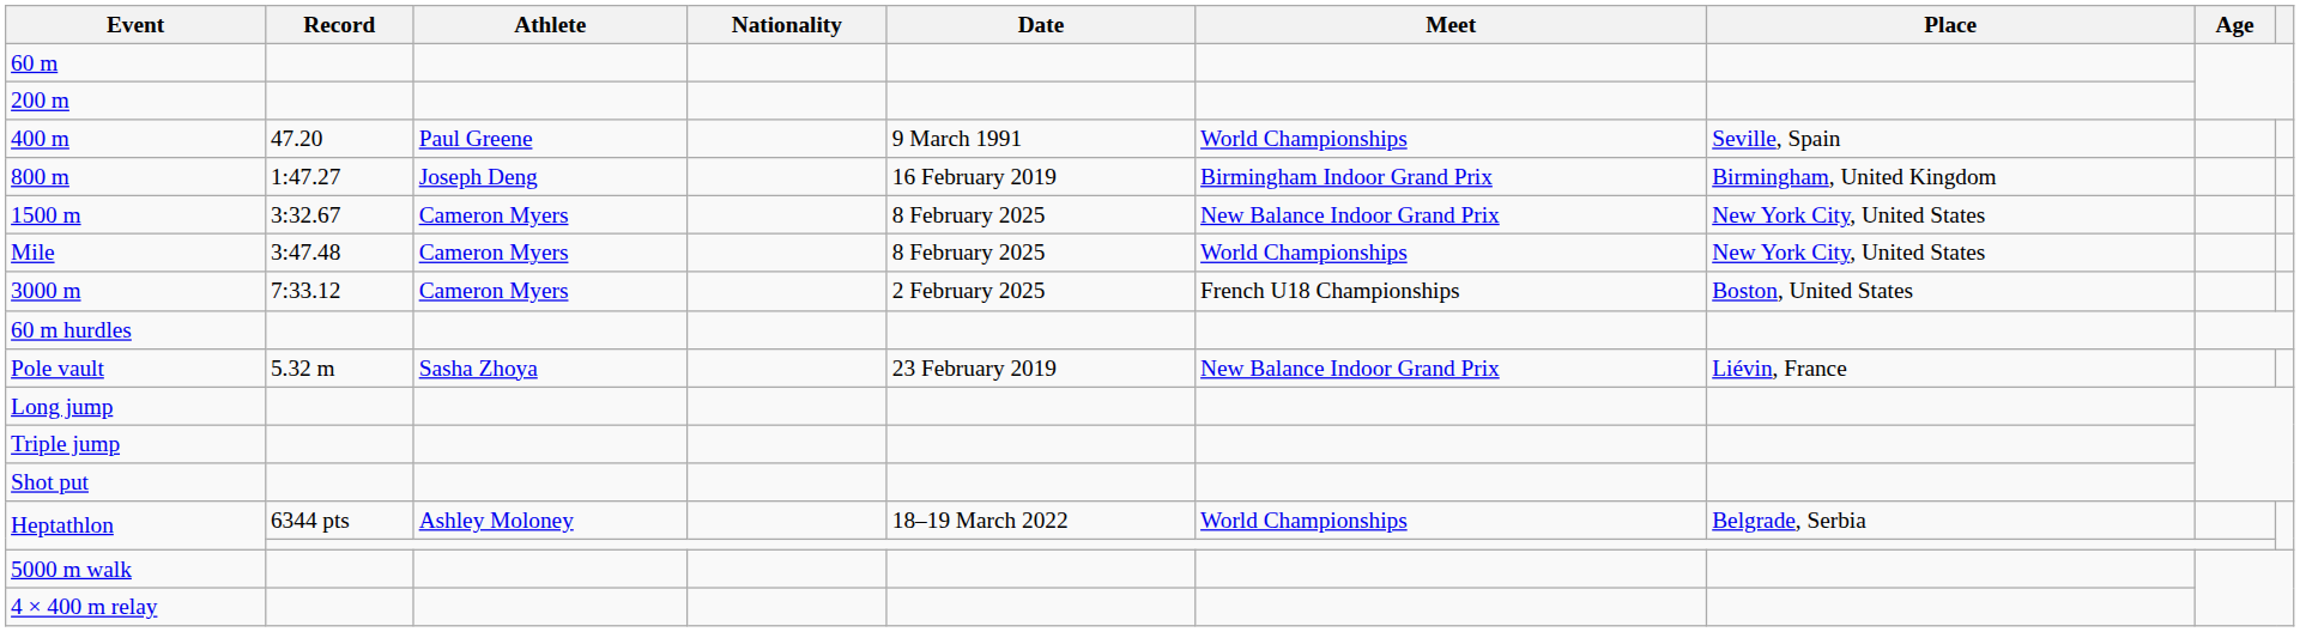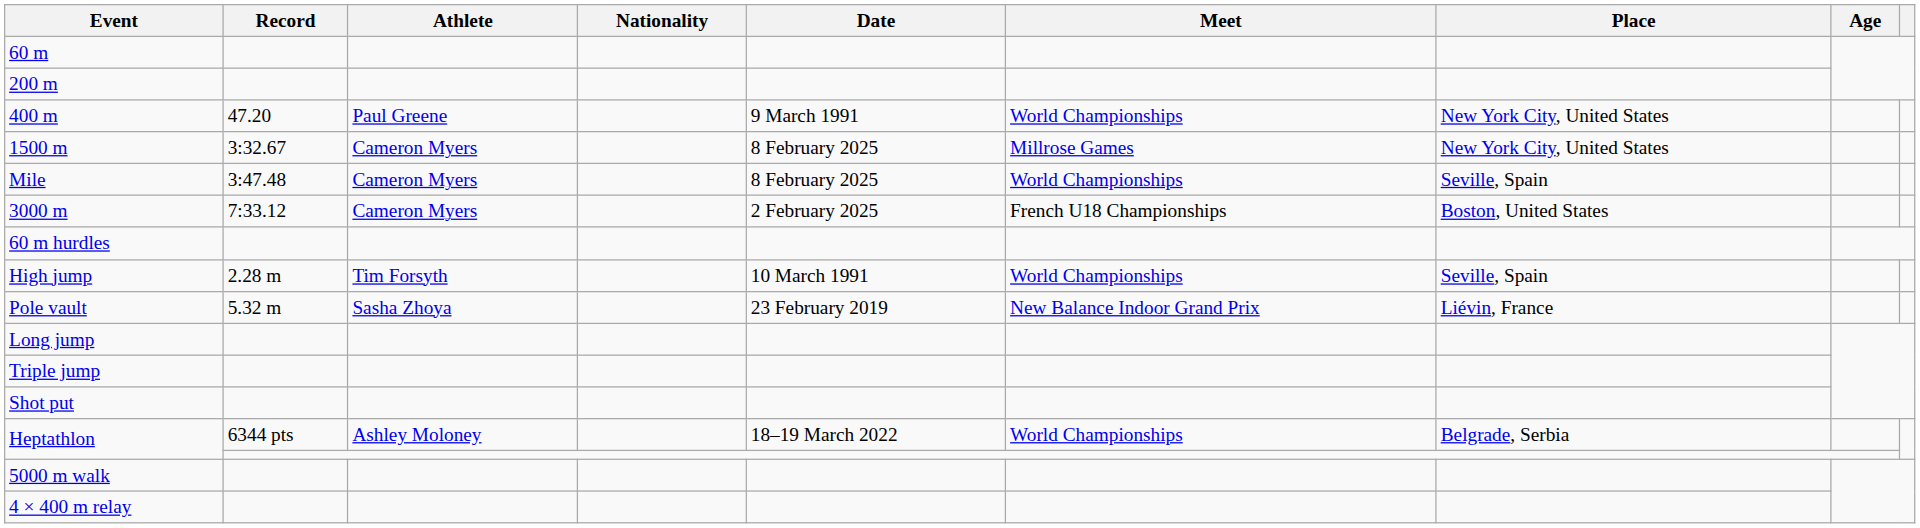400 m | Place: Seville, Spain -> New York City, United States
- row: 800 m | 1:47.27 | Joseph Deng | 16 February 2019 | Birmingham Indoor Grand Prix | Birmingham, United Kingdom
1500 m | Meet: New Balance Indoor Grand Prix -> Millrose Games
Mile | Place: New York City, United States -> Seville, Spain
+ row: High jump | 2.28 m | Tim Forsyth | 10 March 1991 | World Championships | Seville, Spain
